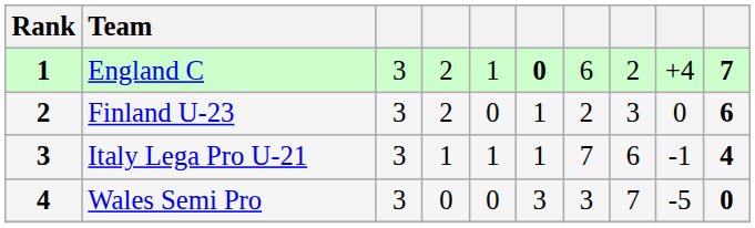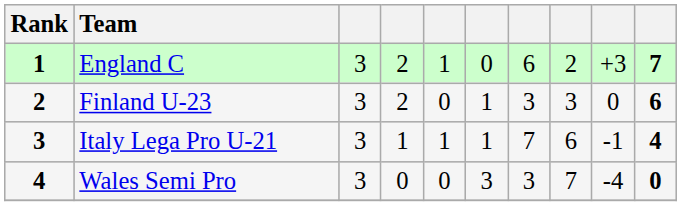England C | column 6: bold -> normal
England C | column 9: +4 -> +3
Finland U-23 | column 7: 2 -> 3
Wales Semi Pro | column 9: -5 -> -4
